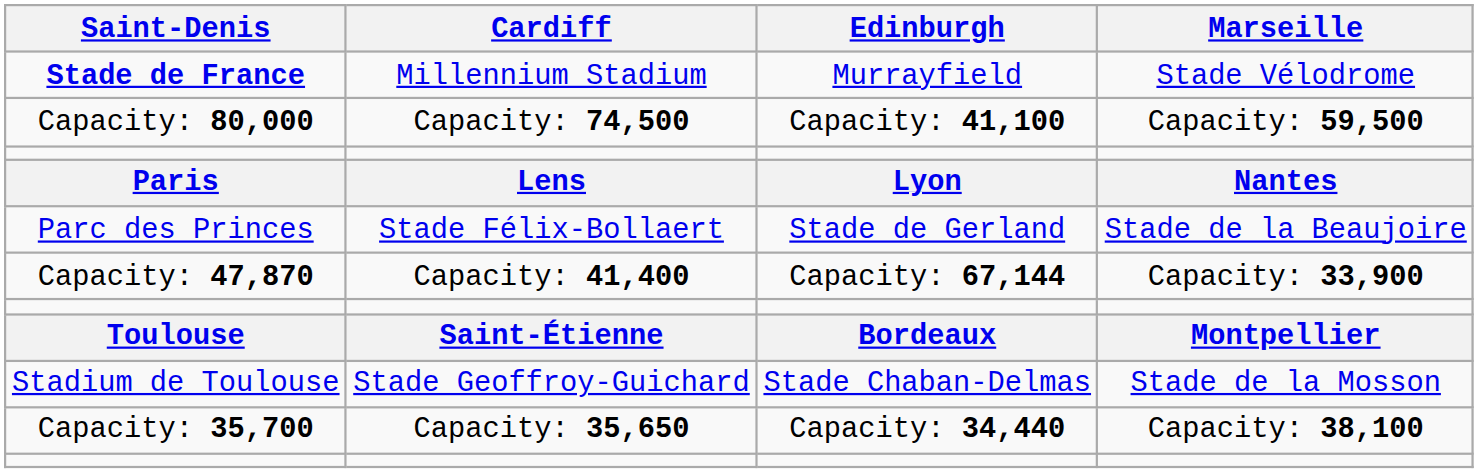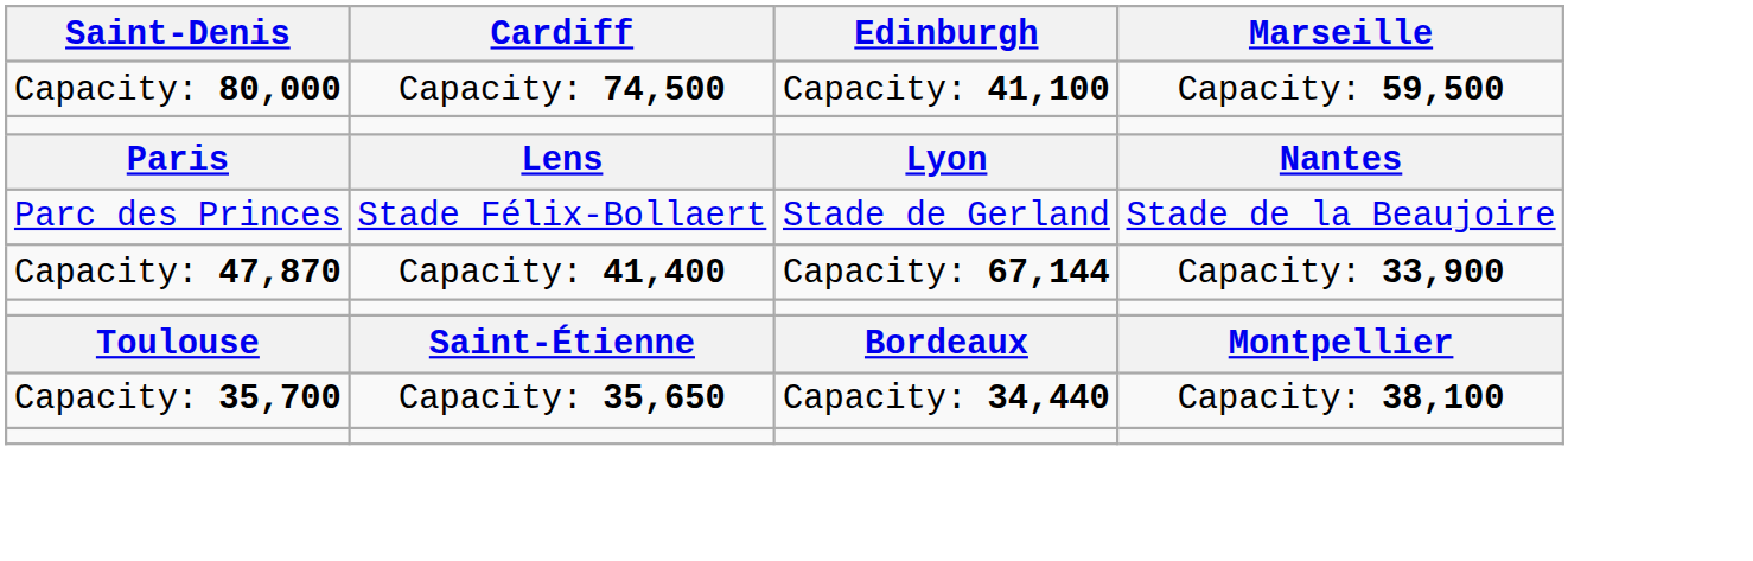- row: Stade de France | Millennium Stadium | Murrayfield | Stade Vélodrome
- row: Stadium de Toulouse | Stade Geoffroy-Guichard | Stade Chaban-Delmas | Stade de la Mosson
